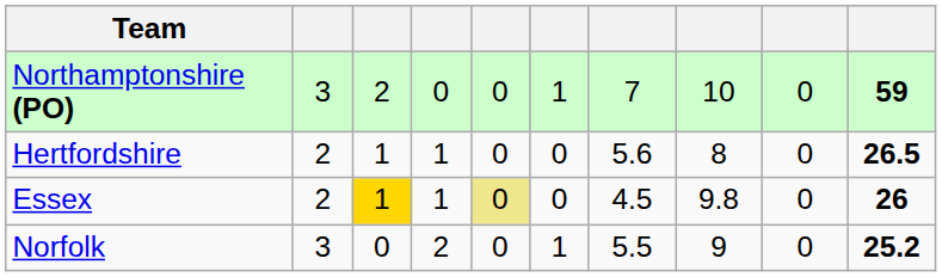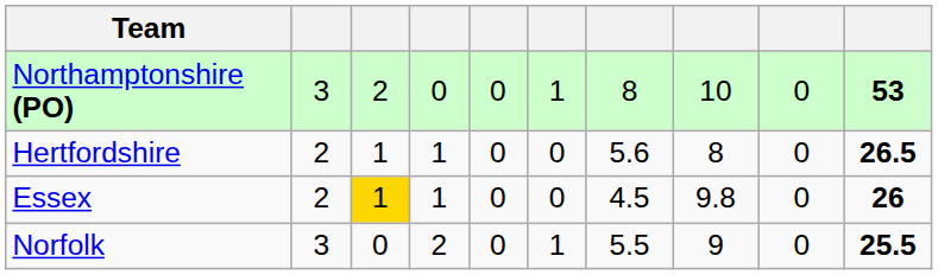Northamptonshire (PO) | column 7: 7 -> 8
Northamptonshire (PO) | column 10: 59 -> 53
Essex | column 5: khaki background -> no background
Norfolk | column 10: 25.2 -> 25.5
